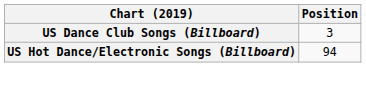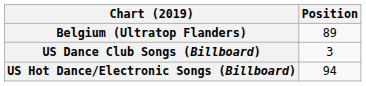+ row: Belgium (Ultratop Flanders) | 89
